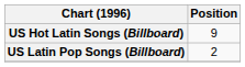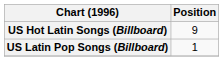US Latin Pop Songs (Billboard) | Position: 2 -> 1
